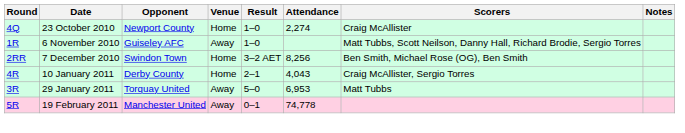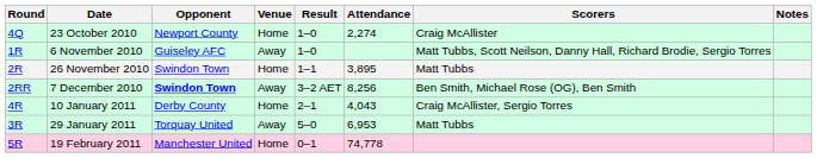+ row: 2R | 26 November 2010 | Swindon Town | Home | 1–1 | 3,895 | Matt Tubbs
7 December 2010 | Opponent: normal -> bold
7 December 2010 | Venue: Home -> Away
19 February 2011 | Venue: Away -> Home
